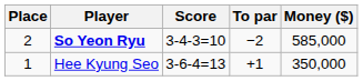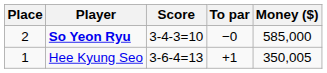So Yeon Ryu | To par: −2 -> −0
Hee Kyung Seo | Money ($): 350,000 -> 350,005
